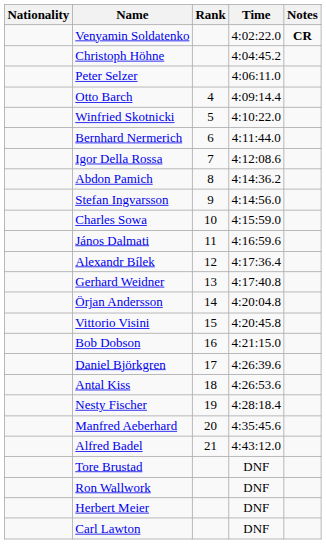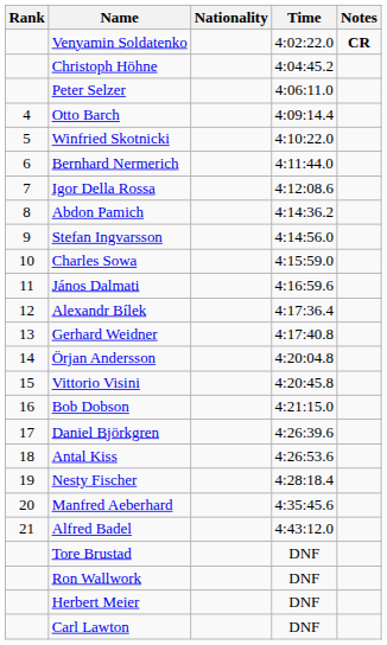columns swapped: Rank <-> Nationality
